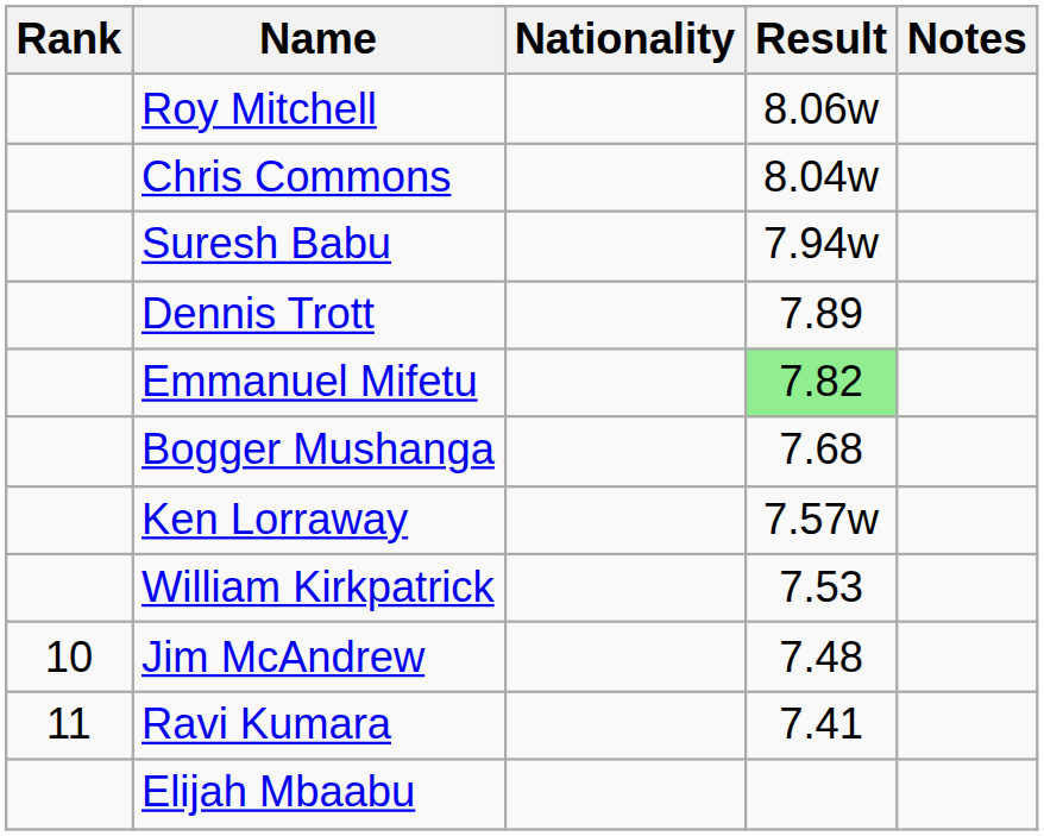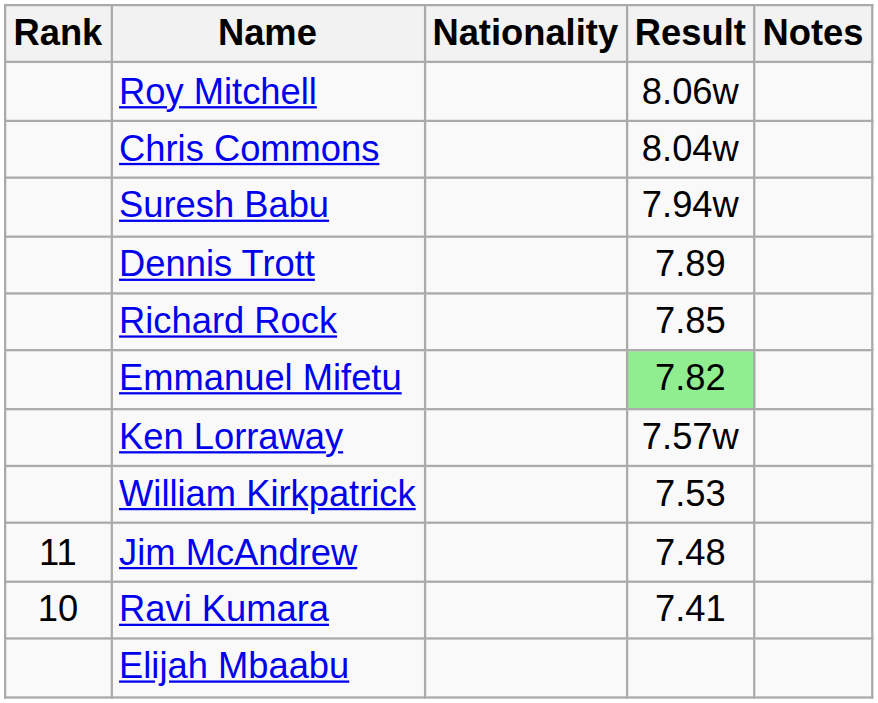+ row: Richard Rock | 7.85
- row: Bogger Mushanga | 7.68
Jim McAndrew | Rank: 10 -> 11
Ravi Kumara | Rank: 11 -> 10
